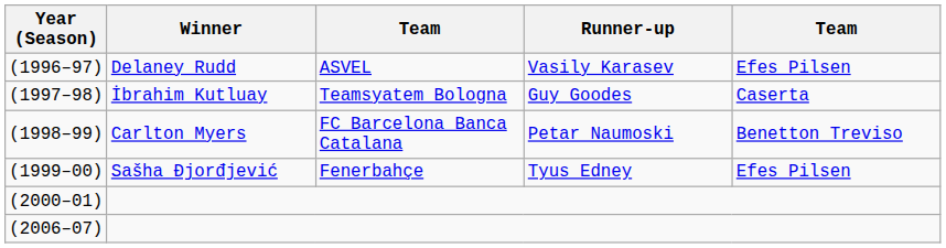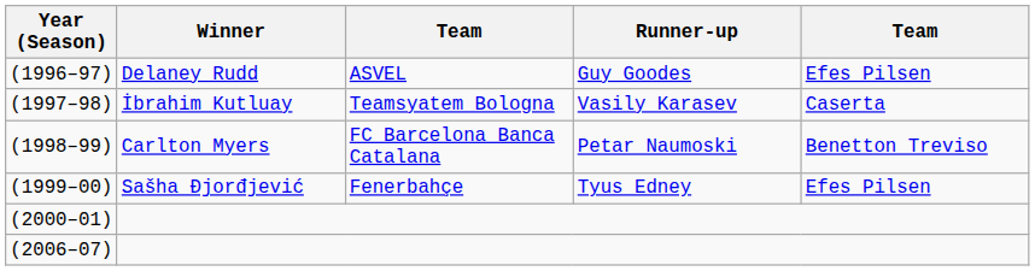(1996–97) | Runner-up: Vasily Karasev -> Guy Goodes
(1997–98) | Runner-up: Guy Goodes -> Vasily Karasev
